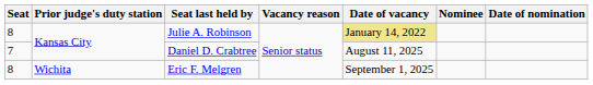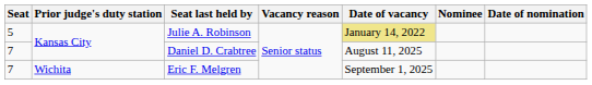Julie A. Robinson | Seat: 8 -> 5
Eric F. Melgren | Seat: 8 -> 7
